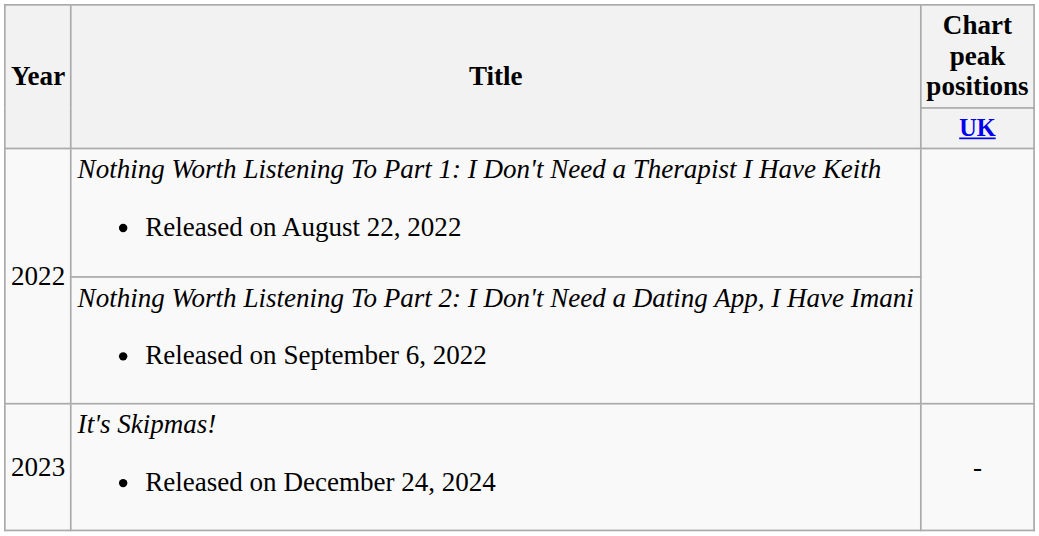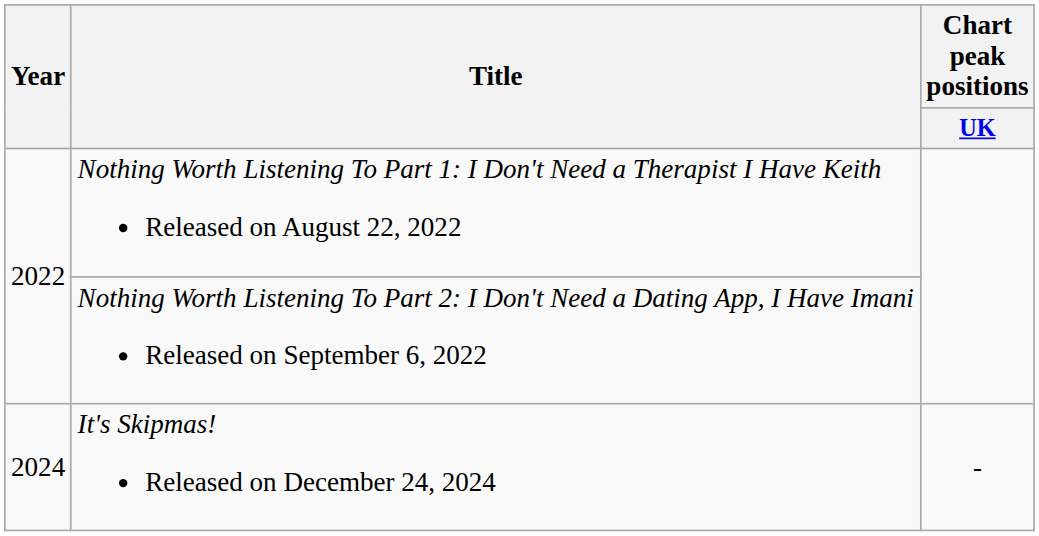It's Skipmas! Released on December 24, 2024 | Year: 2023 -> 2024
